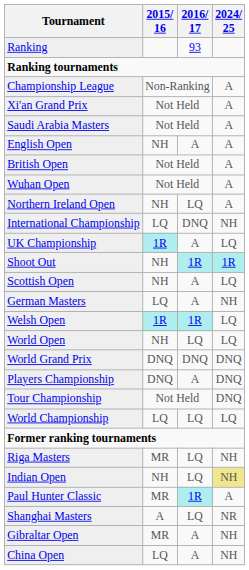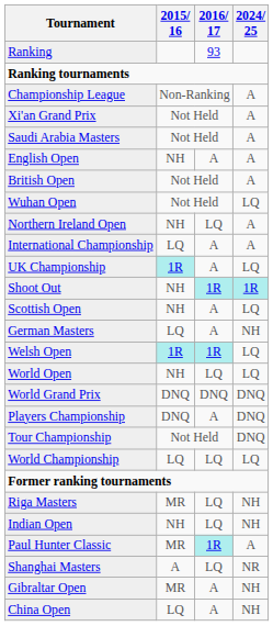Wuhan Open | 2024/ 25: A -> LQ
International Championship | 2016/ 17: DNQ -> A
International Championship | 2024/ 25: NH -> A
Indian Open | 2024/ 25: khaki background -> no background
